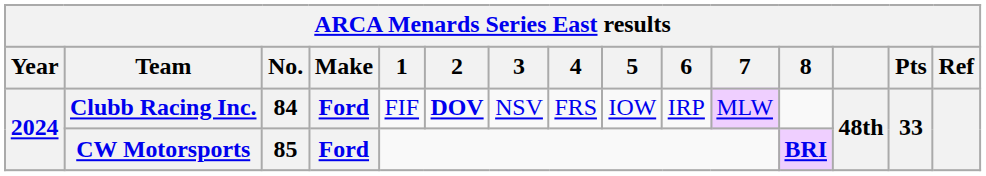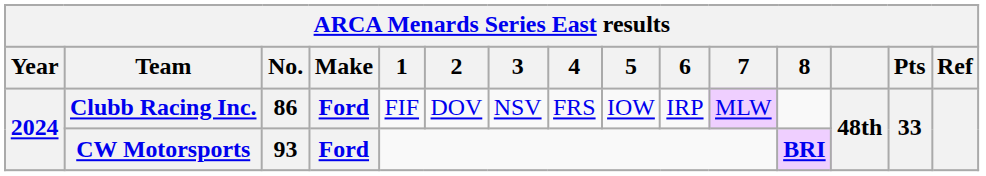Clubb Racing Inc. | No.: 84 -> 86
Clubb Racing Inc. | 2: bold -> normal
CW Motorsports | No.: 85 -> 93
